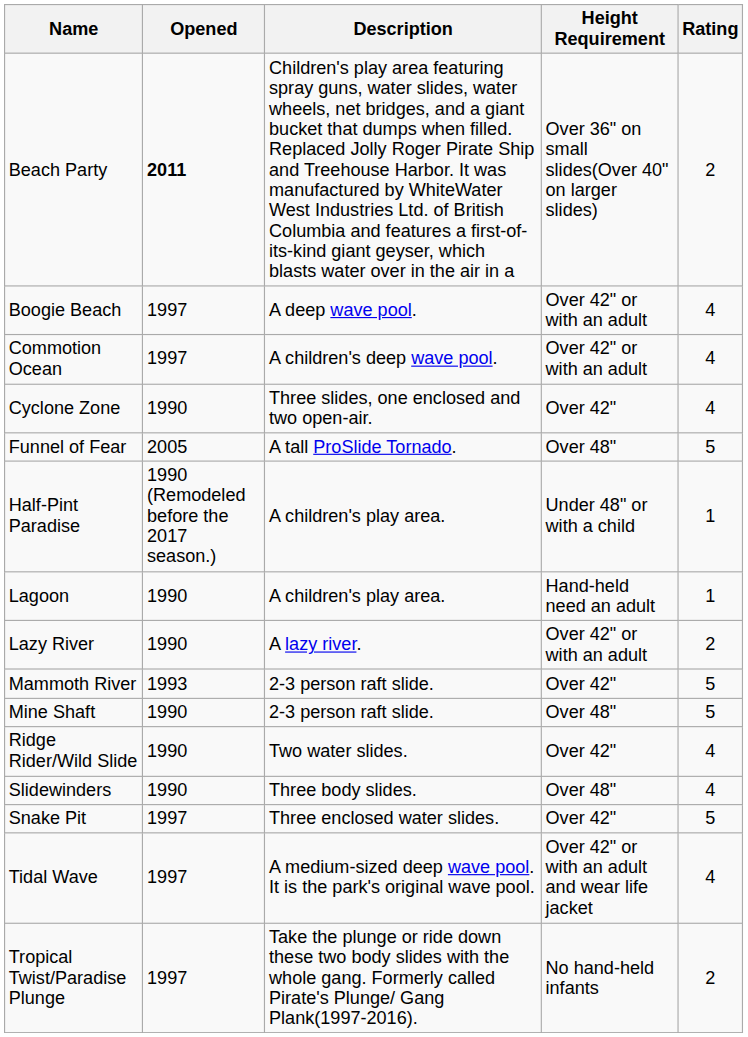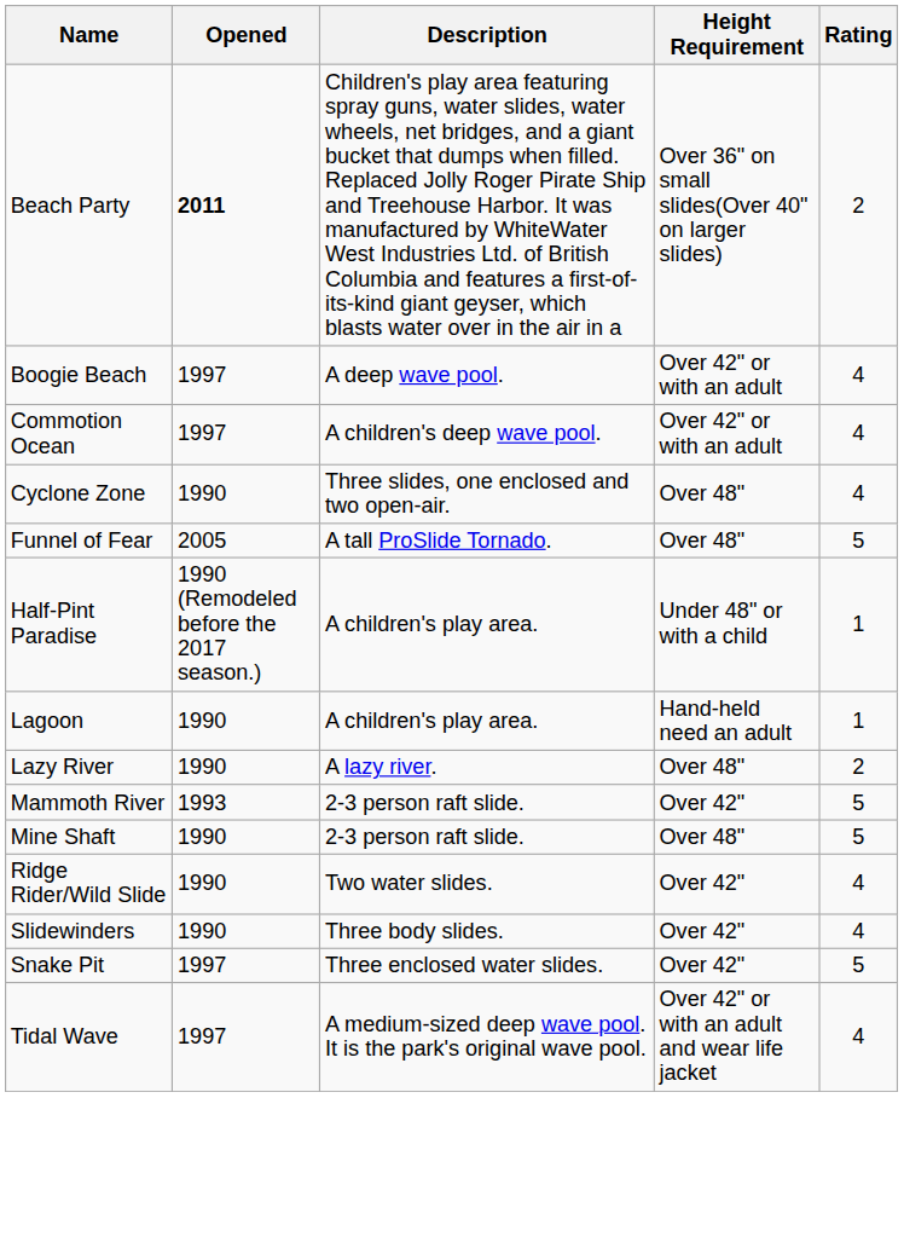Cyclone Zone | Height Requirement: Over 42" -> Over 48"
Lazy River | Height Requirement: Over 42" or with an adult -> Over 48"
Slidewinders | Height Requirement: Over 48" -> Over 42"
- row: Tropical Twist/Paradise Plunge | 1997 | Take the plunge or ride down these two body slides with the whole gang. Formerly called Pirate's Plunge/ Gang Plank(1997-2016). | No hand-held infants | 2
